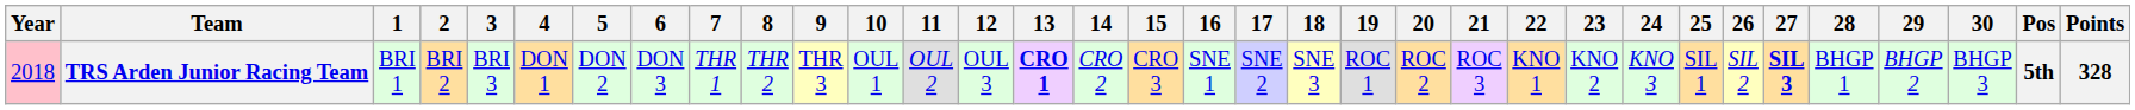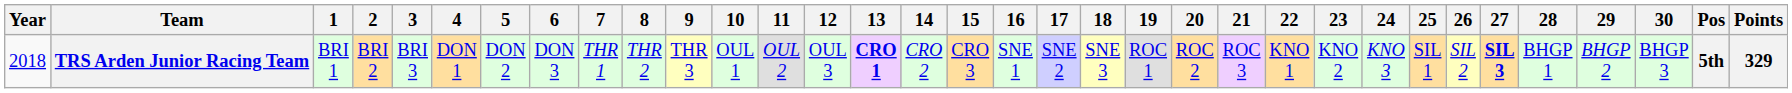TRS Arden Junior Racing Team | Year: pink background -> no background
TRS Arden Junior Racing Team | Points: 328 -> 329
